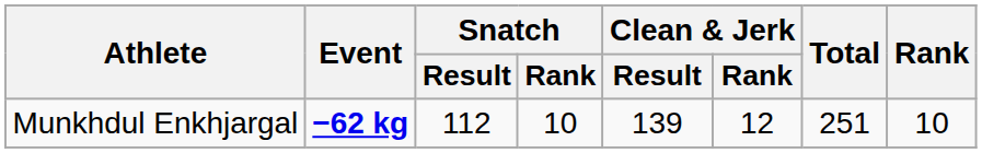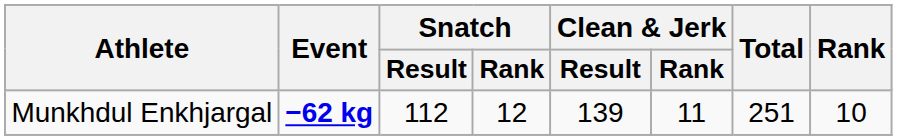Munkhdul Enkhjargal | Snatch / Rank: 10 -> 12
Munkhdul Enkhjargal | Clean & Jerk / Rank: 12 -> 11
